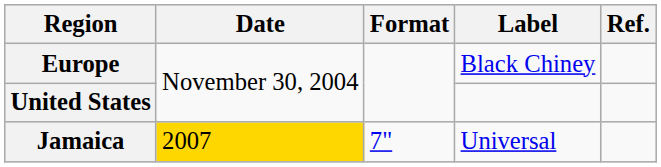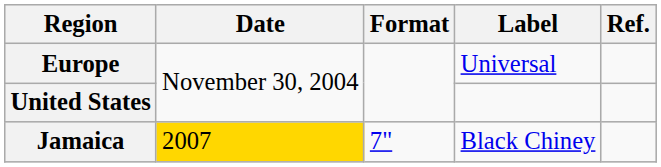Europe | Label: Black Chiney -> Universal
Jamaica | Label: Universal -> Black Chiney
